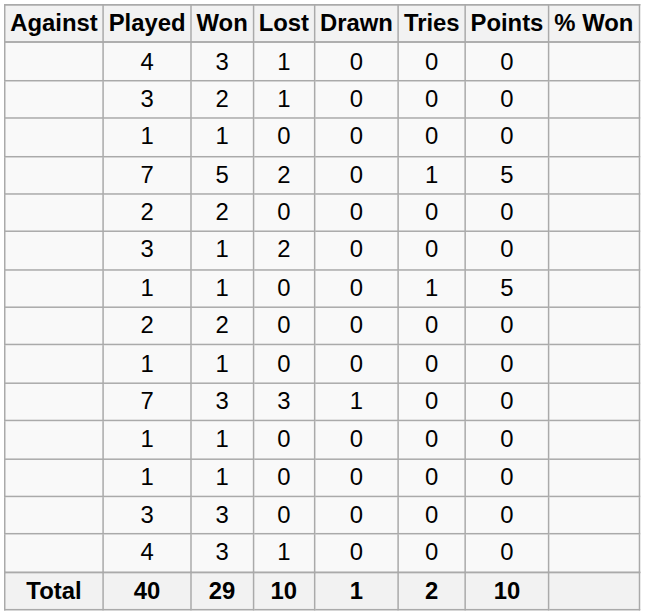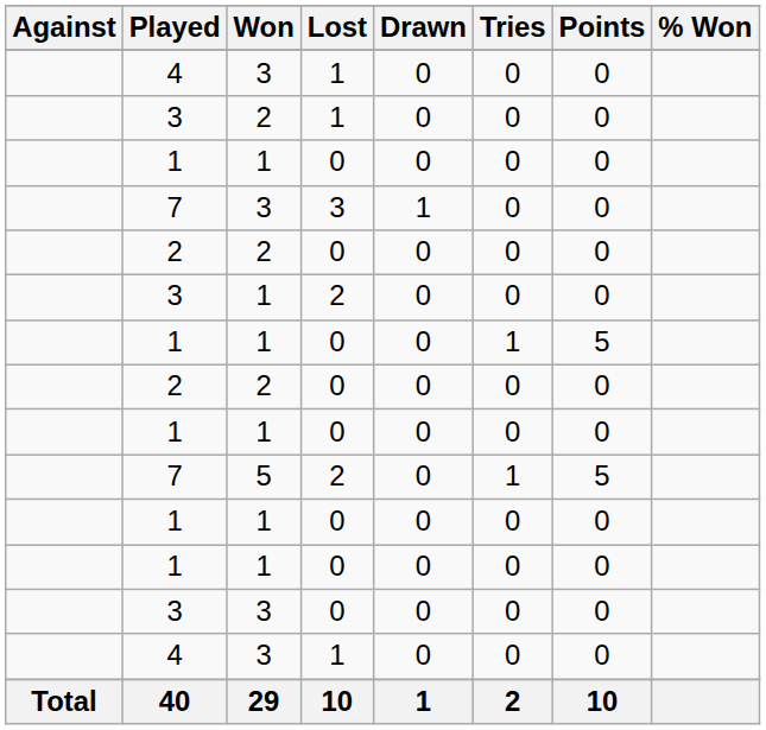rows swapped: 7 / 5 <-> 7 / 3
